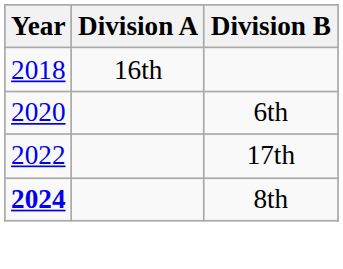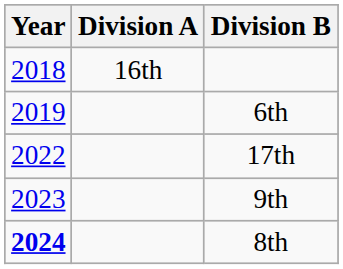6th | Year: 2020 -> 2019
+ row: 2023 | 9th
